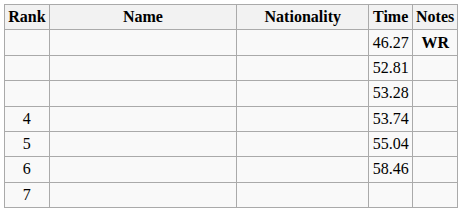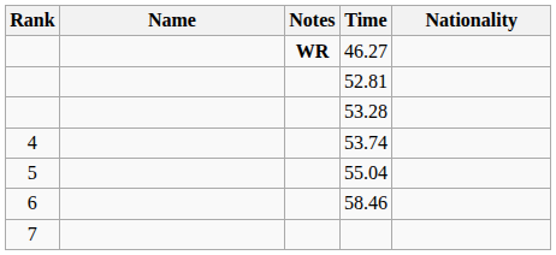columns swapped: Nationality <-> Notes
